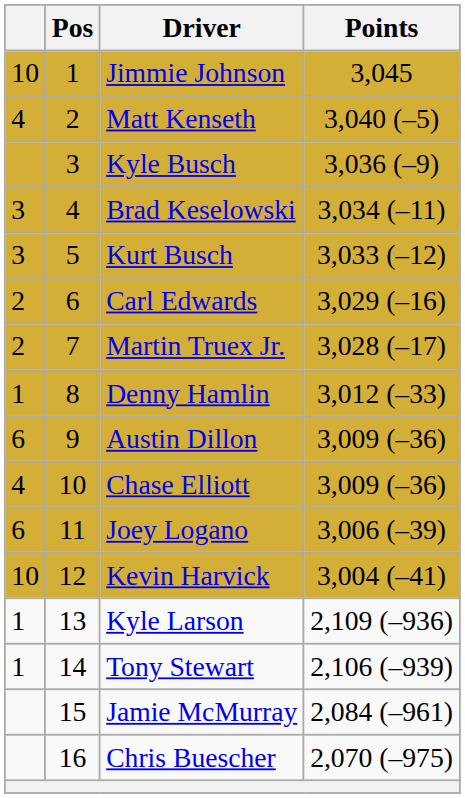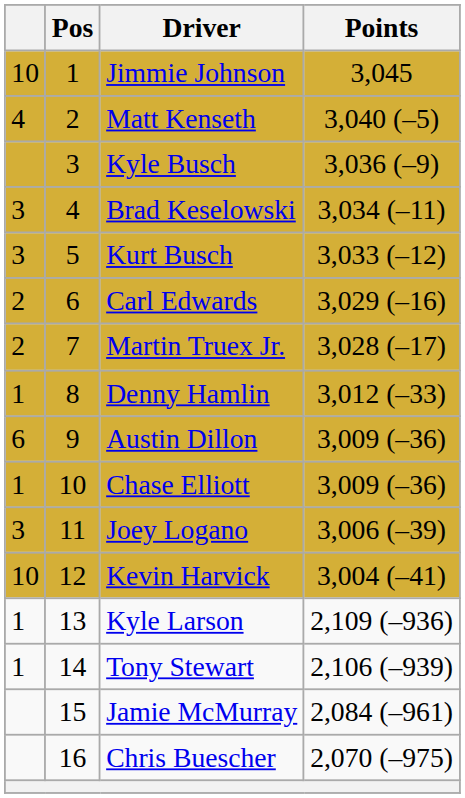Chase Elliott | column 1: 4 -> 1
Joey Logano | column 1: 6 -> 3
